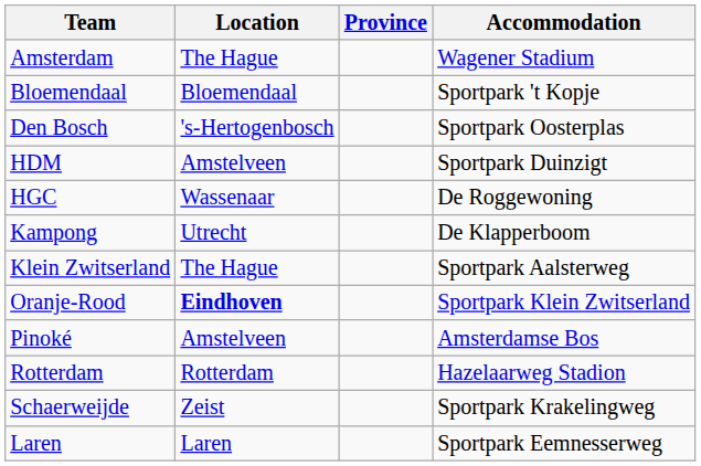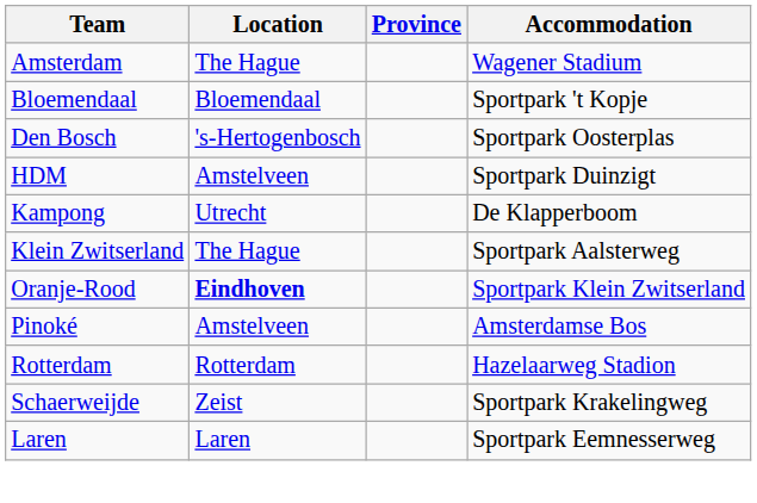- row: HGC | Wassenaar | De Roggewoning
